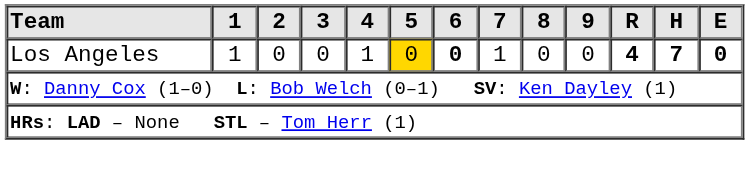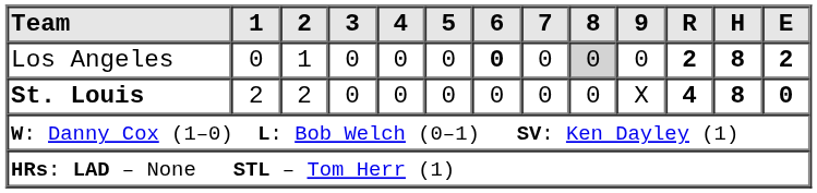Los Angeles | 1: 1 -> 0
Los Angeles | 2: 0 -> 1
Los Angeles | 4: 1 -> 0
Los Angeles | 5: gold background -> no background
Los Angeles | 7: 1 -> 0
Los Angeles | 8: no background -> lightgrey background
Los Angeles | R: 4 -> 2
Los Angeles | H: 7 -> 8
Los Angeles | E: 0 -> 2
+ row: St. Louis | 2 | 2 | 0 | 0 | 0 | 0 | 0 | 0 | X | 4 | 8 | 0
